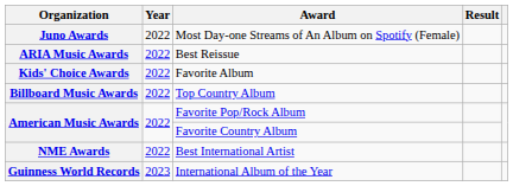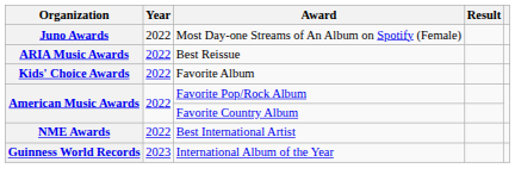- row: Billboard Music Awards | 2022 | Top Country Album
